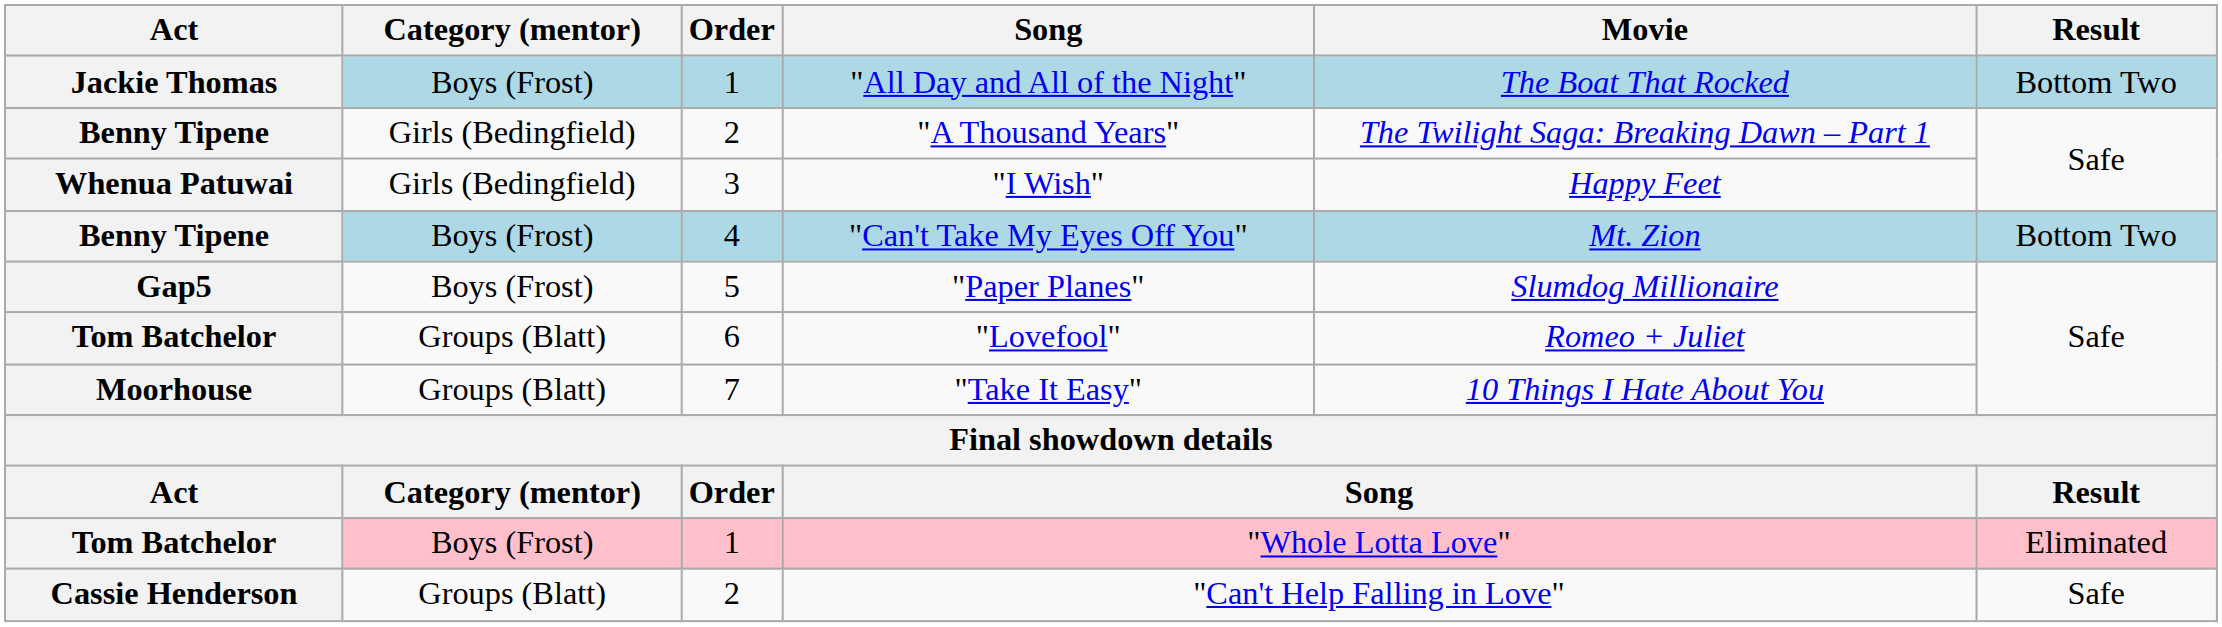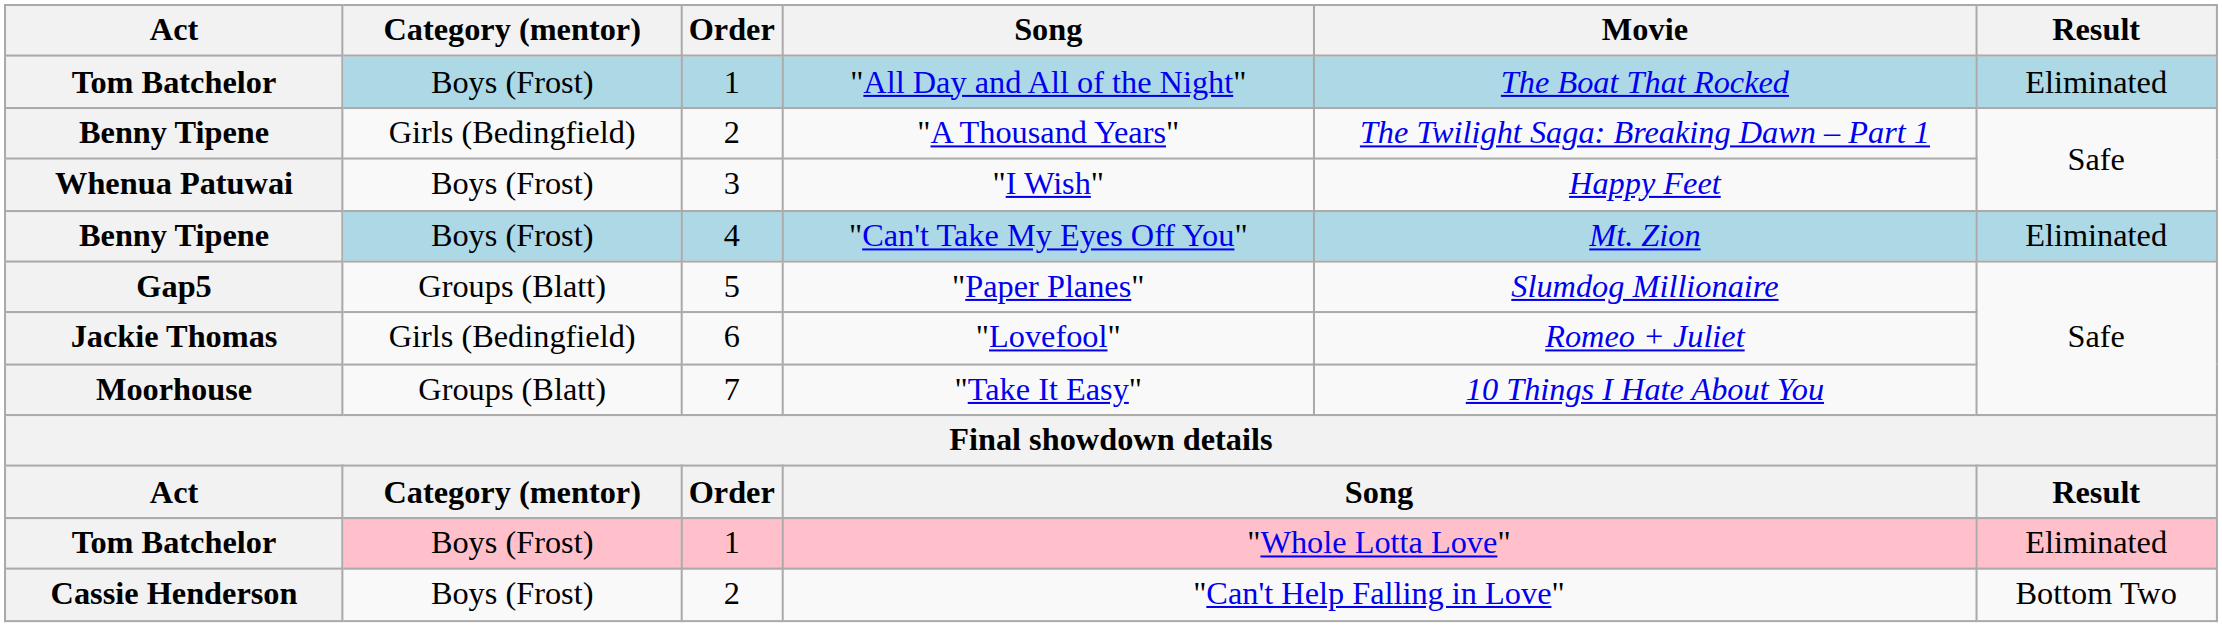"All Day and All of the Night" | Act: Jackie Thomas -> Tom Batchelor
"All Day and All of the Night" | Result: Bottom Two -> Eliminated
"I Wish" | Category (mentor): Girls (Bedingfield) -> Boys (Frost)
"Can't Take My Eyes Off You" | Result: Bottom Two -> Eliminated
"Paper Planes" | Category (mentor): Boys (Frost) -> Groups (Blatt)
"Lovefool" | Act: Tom Batchelor -> Jackie Thomas
"Lovefool" | Category (mentor): Groups (Blatt) -> Girls (Bedingfield)
"Can't Help Falling in Love" | Category (mentor): Groups (Blatt) -> Boys (Frost)
"Can't Help Falling in Love" | Result: Safe -> Bottom Two
